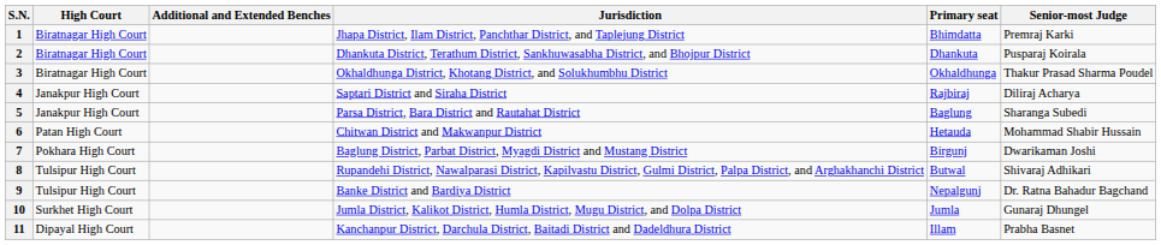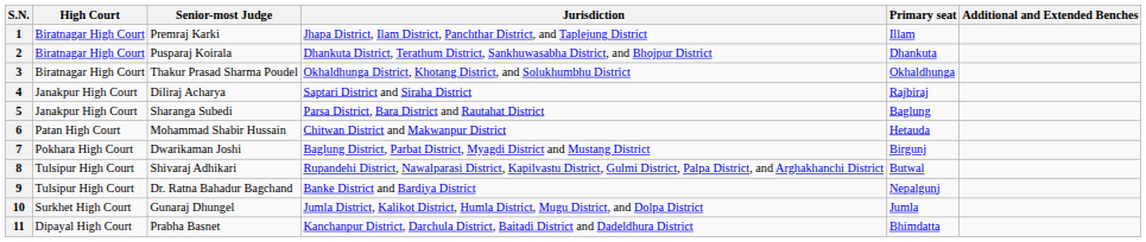columns swapped: Additional and Extended Benches <-> Senior-most Judge
1 | Primary seat: Bhimdatta -> Illam
11 | Primary seat: Illam -> Bhimdatta
